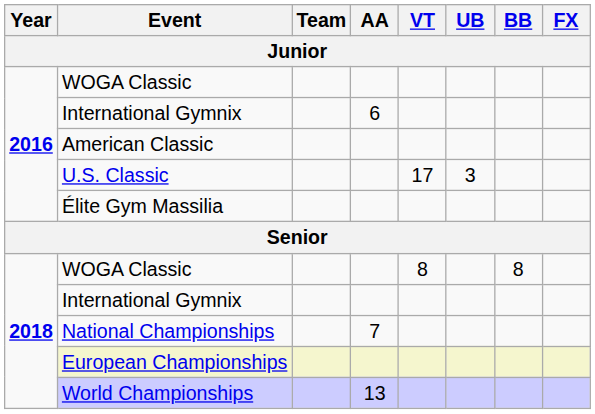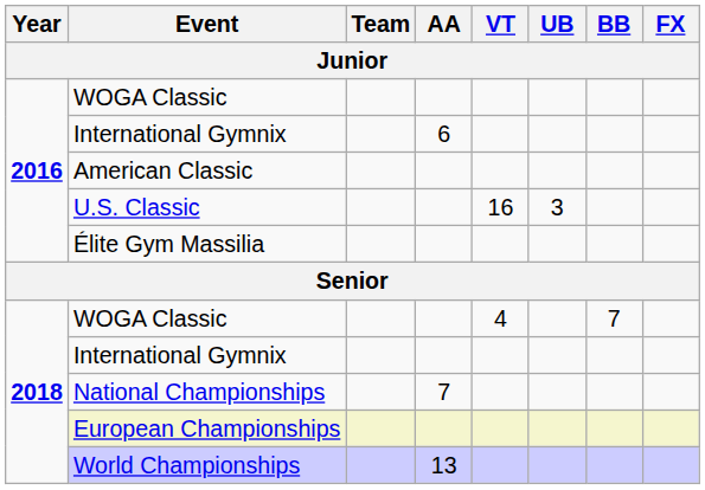U.S. Classic | VT: 17 -> 16
2018 / WOGA Classic | VT: 8 -> 4
2018 / WOGA Classic | BB: 8 -> 7
